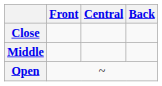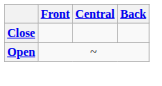- row: Middle
